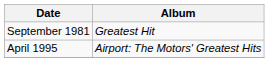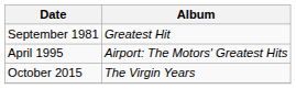+ row: October 2015 | The Virgin Years
